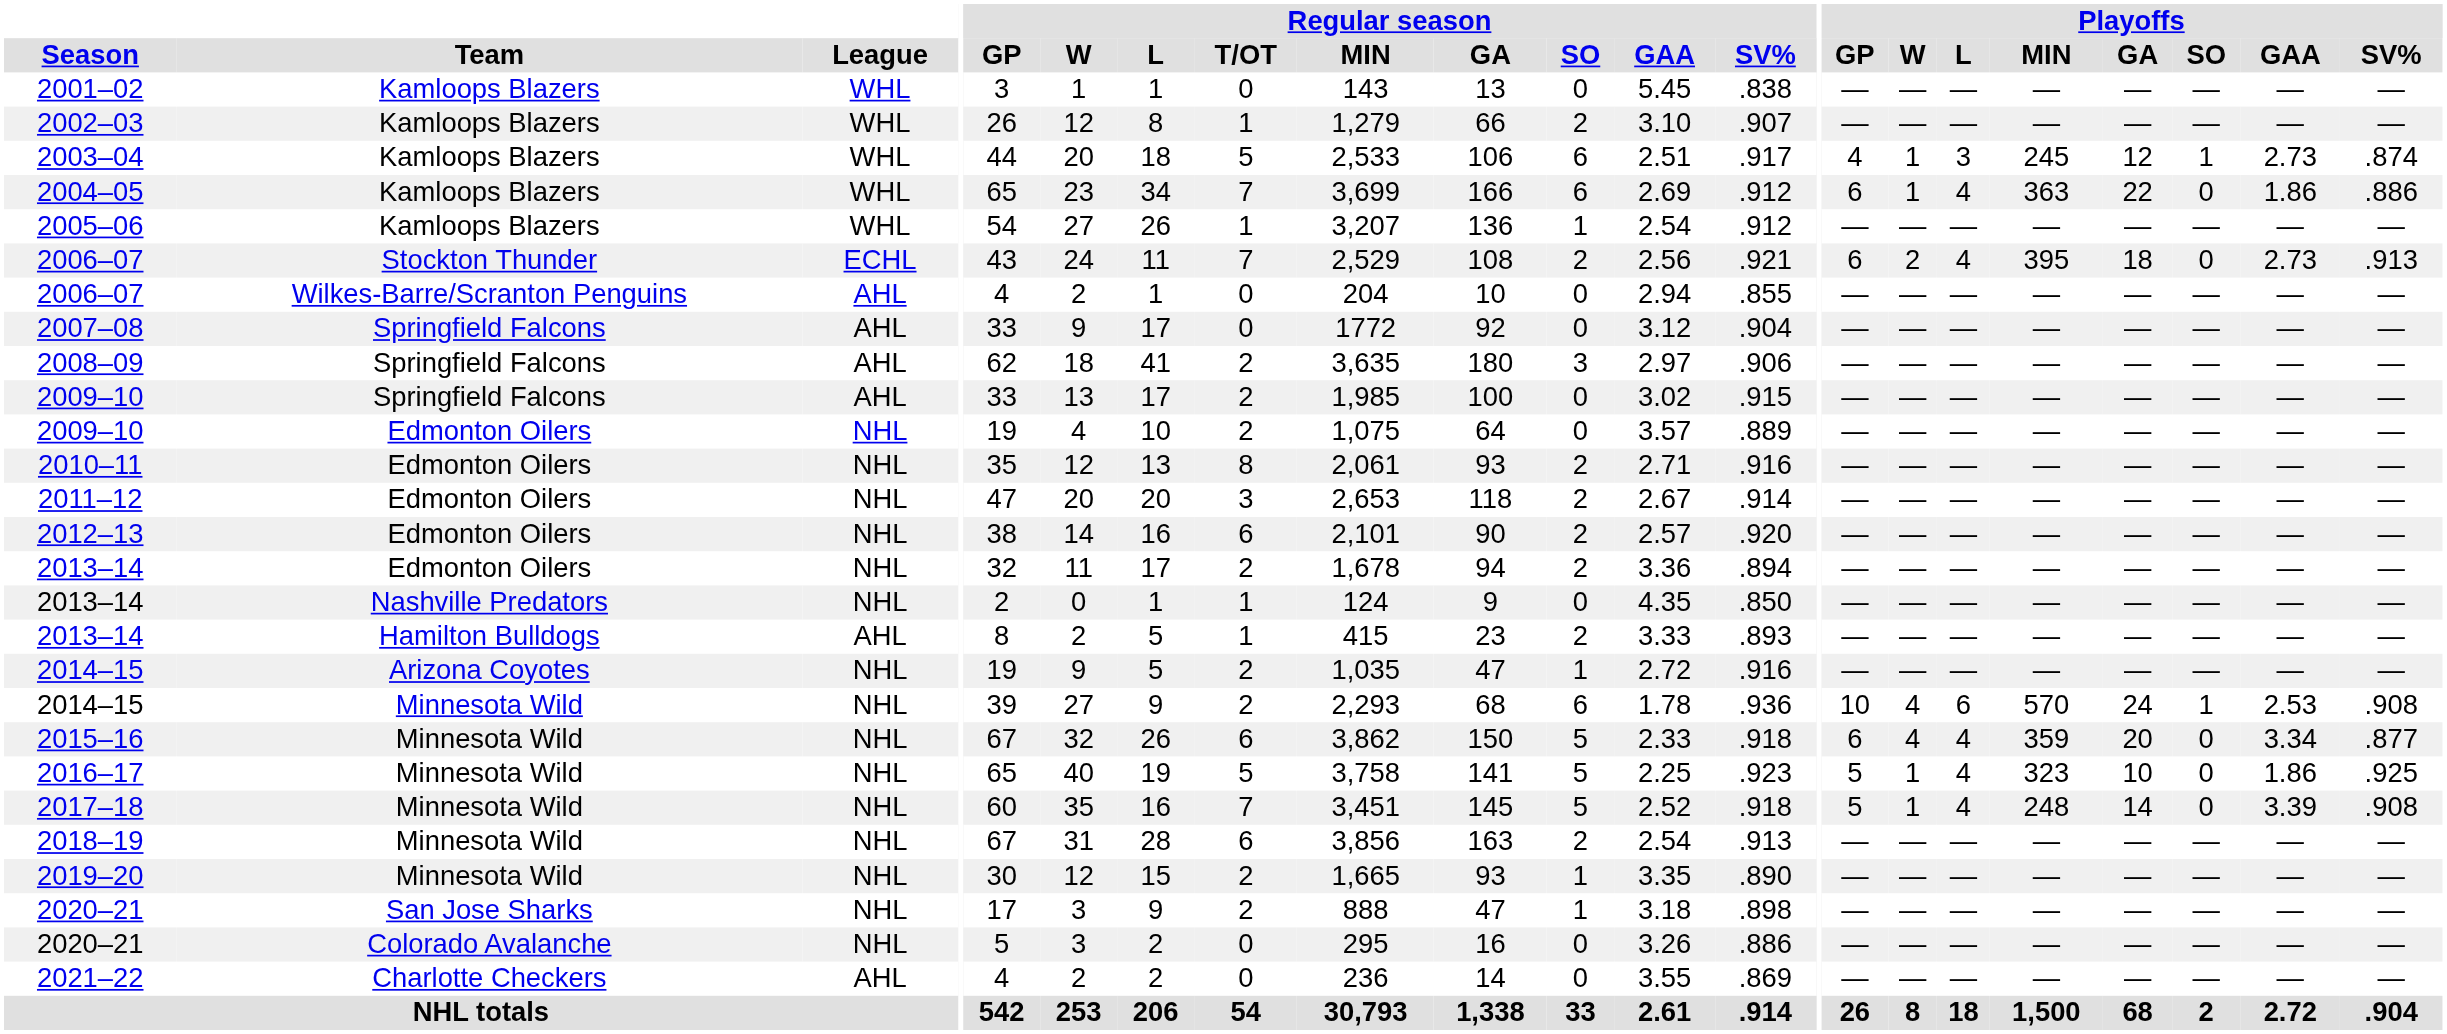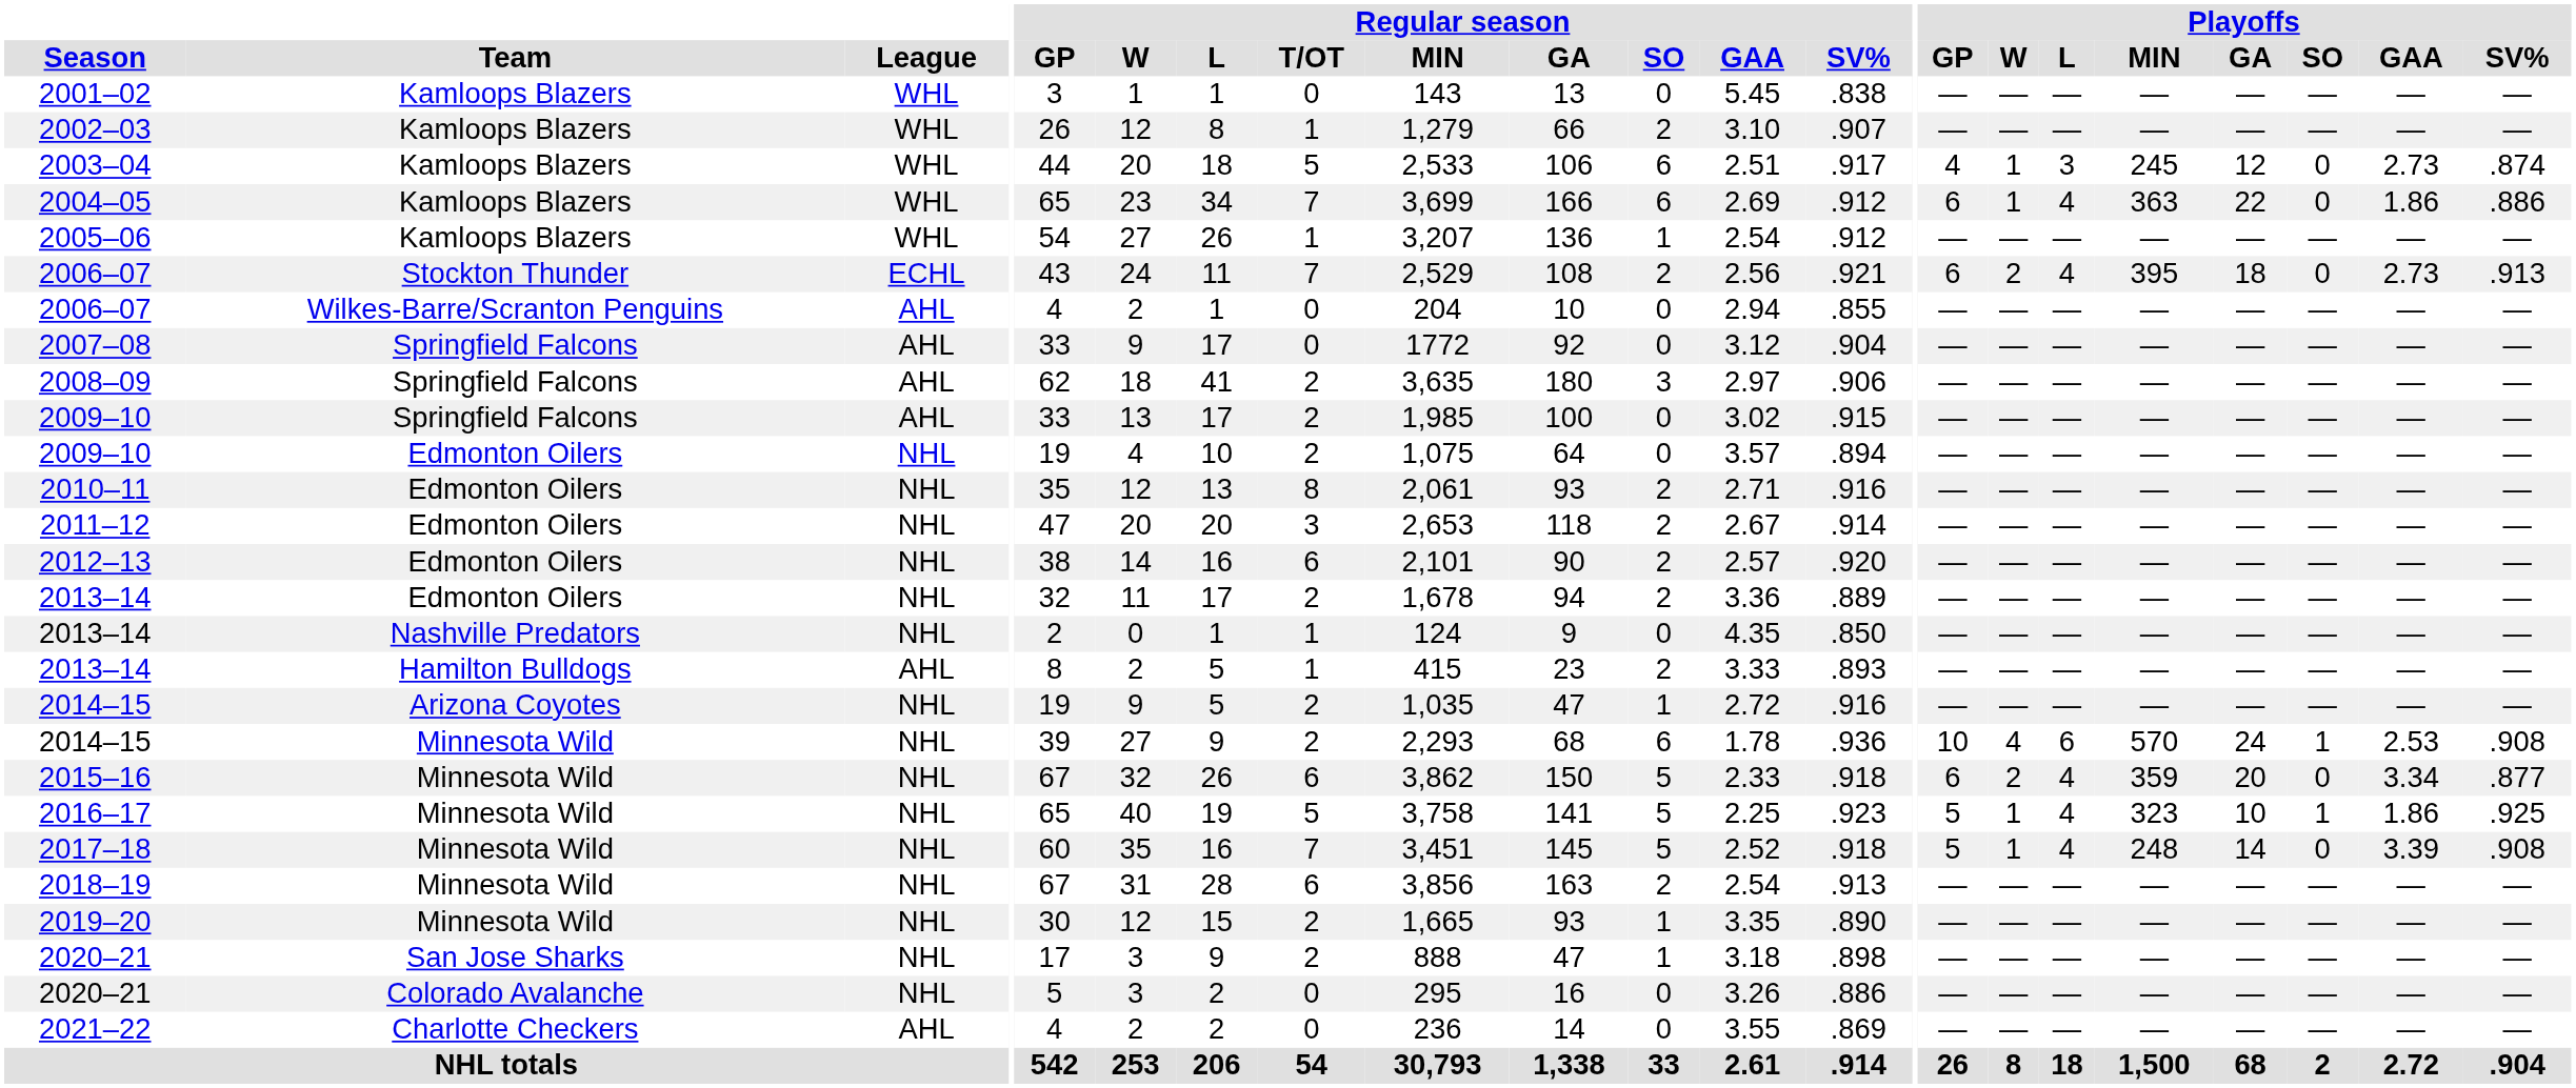2003–04 | Playoffs / SO: 1 -> 0
2009–10 / Edmonton Oilers | Regular season / SV%: .889 -> .894
2013–14 / Edmonton Oilers | Regular season / SV%: .894 -> .889
2015–16 | Playoffs / W: 4 -> 2
2016–17 | Playoffs / SO: 0 -> 1
